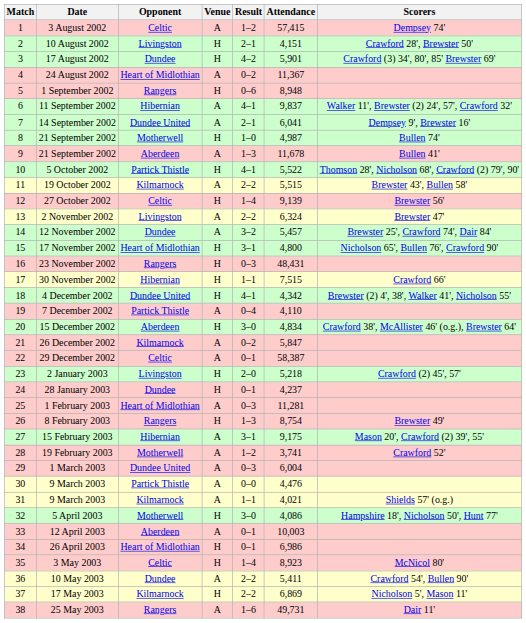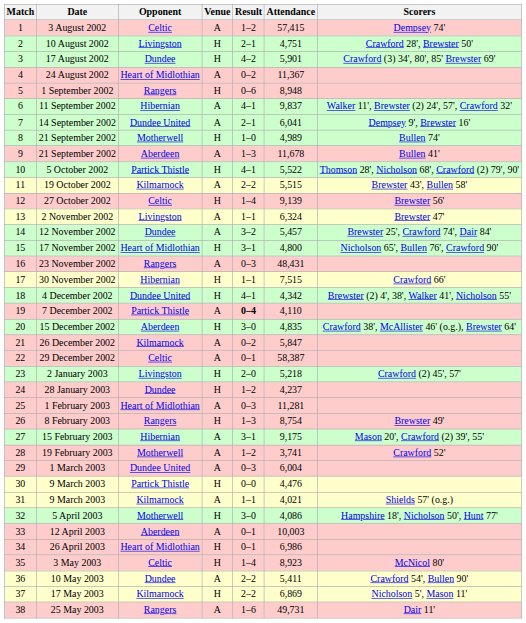10 August 2002 | Attendance: 4,151 -> 4,751
8 / 21 September 2002 | Attendance: 4,987 -> 4,989
2 November 2002 | Result: 2–2 -> 1–1
23 November 2002 | Venue: H -> A
7 December 2002 | Result: normal -> bold
15 December 2002 | Attendance: 4,834 -> 4,835
28 January 2003 | Result: 0–1 -> 1–2
30 / 9 March 2003 | Venue: A -> H
